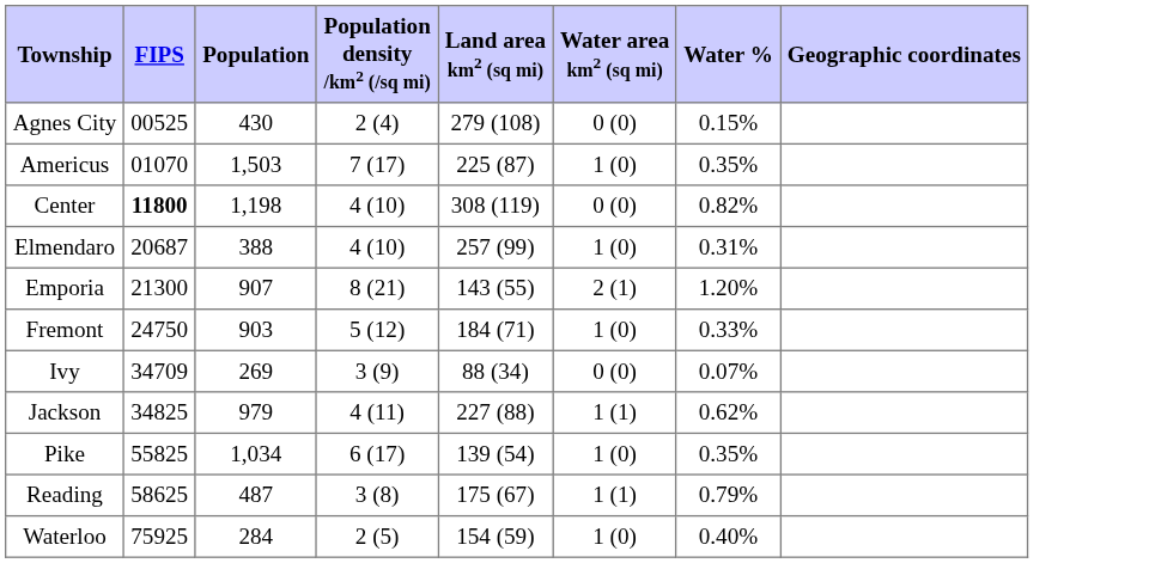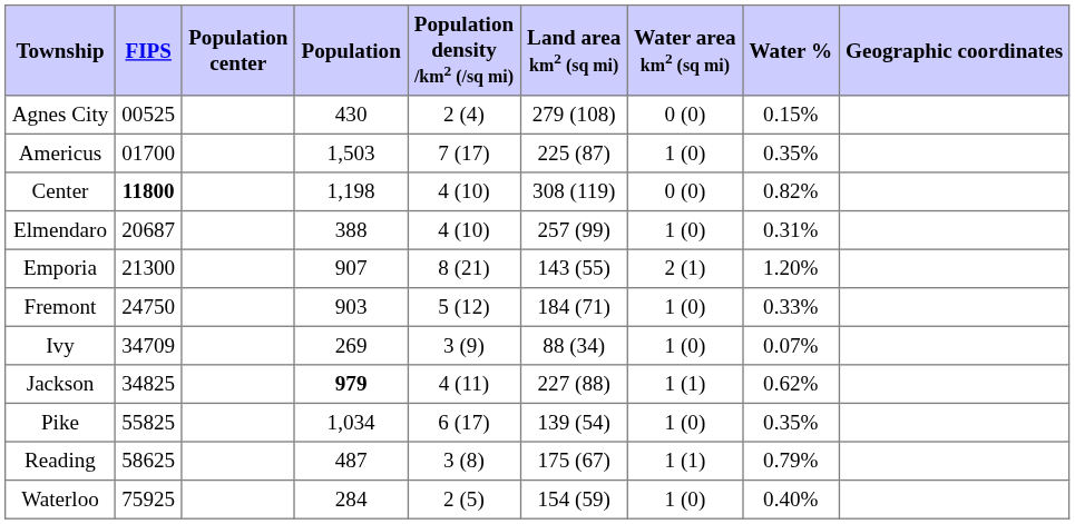+ column: Population center
Americus | FIPS: 01070 -> 01700
Ivy | Water area km2 (sq mi): 0 (0) -> 1 (0)
Jackson | Population: normal -> bold
